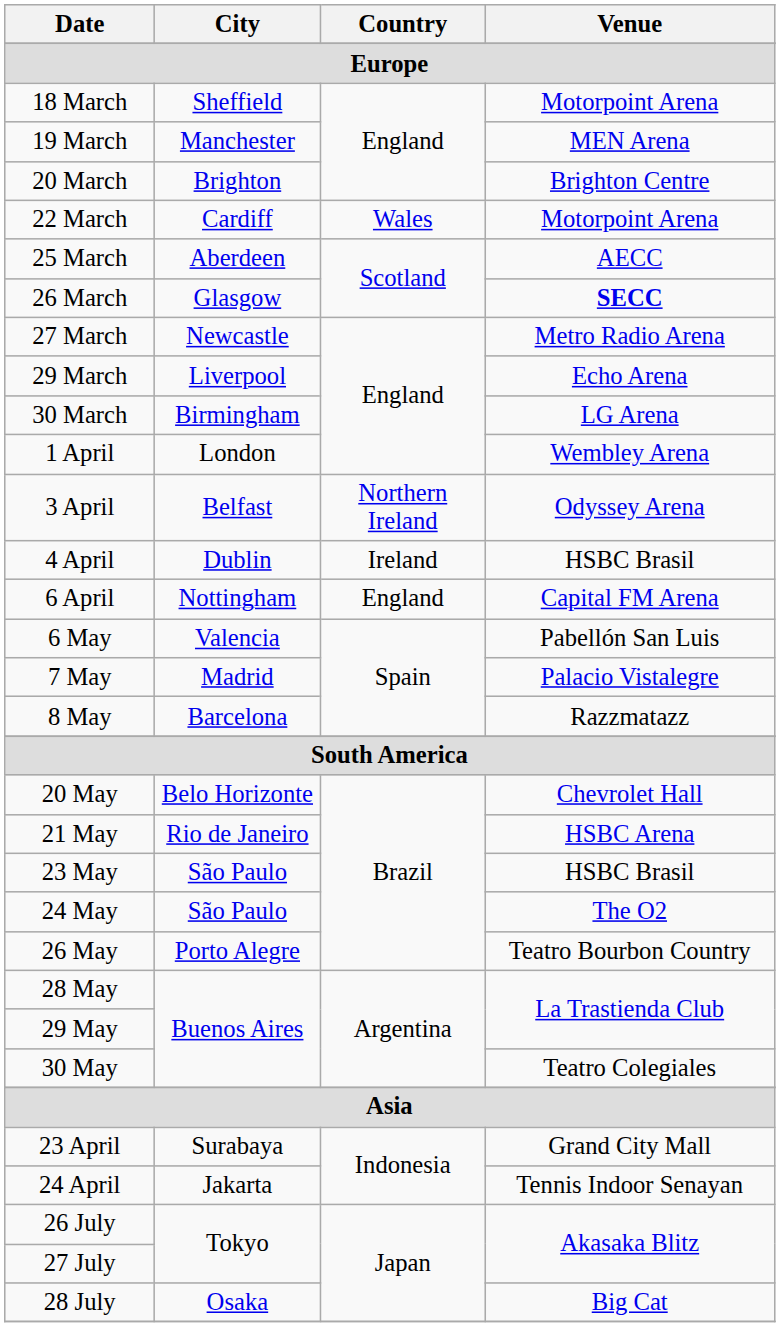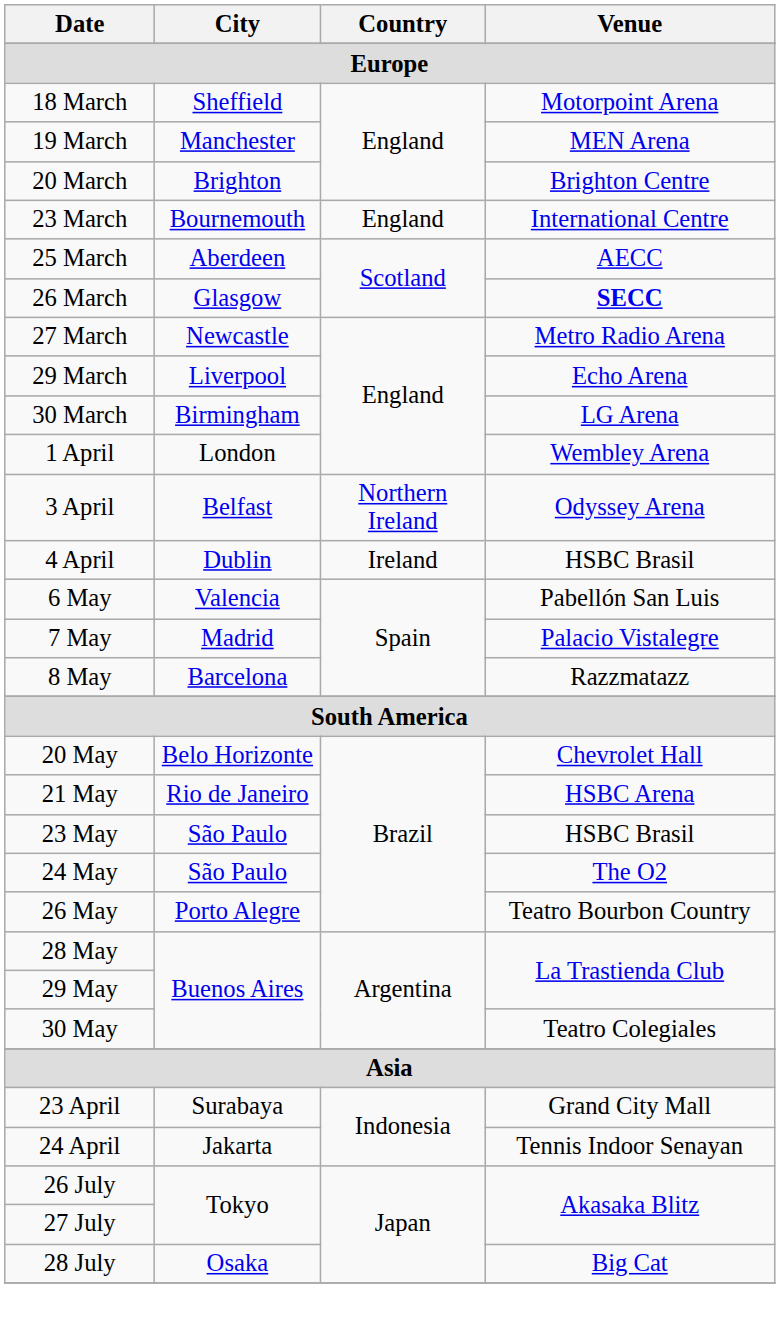- row: 22 March | Cardiff | Wales | Motorpoint Arena
+ row: 23 March | Bournemouth | England | International Centre
- row: 6 April | Nottingham | England | Capital FM Arena
